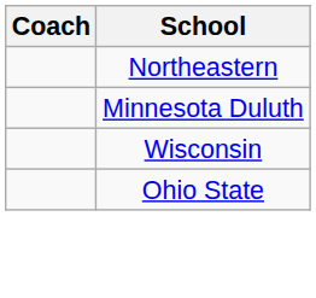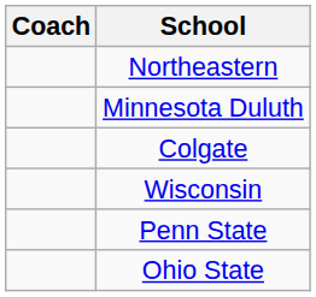+ row: Colgate
+ row: Penn State
